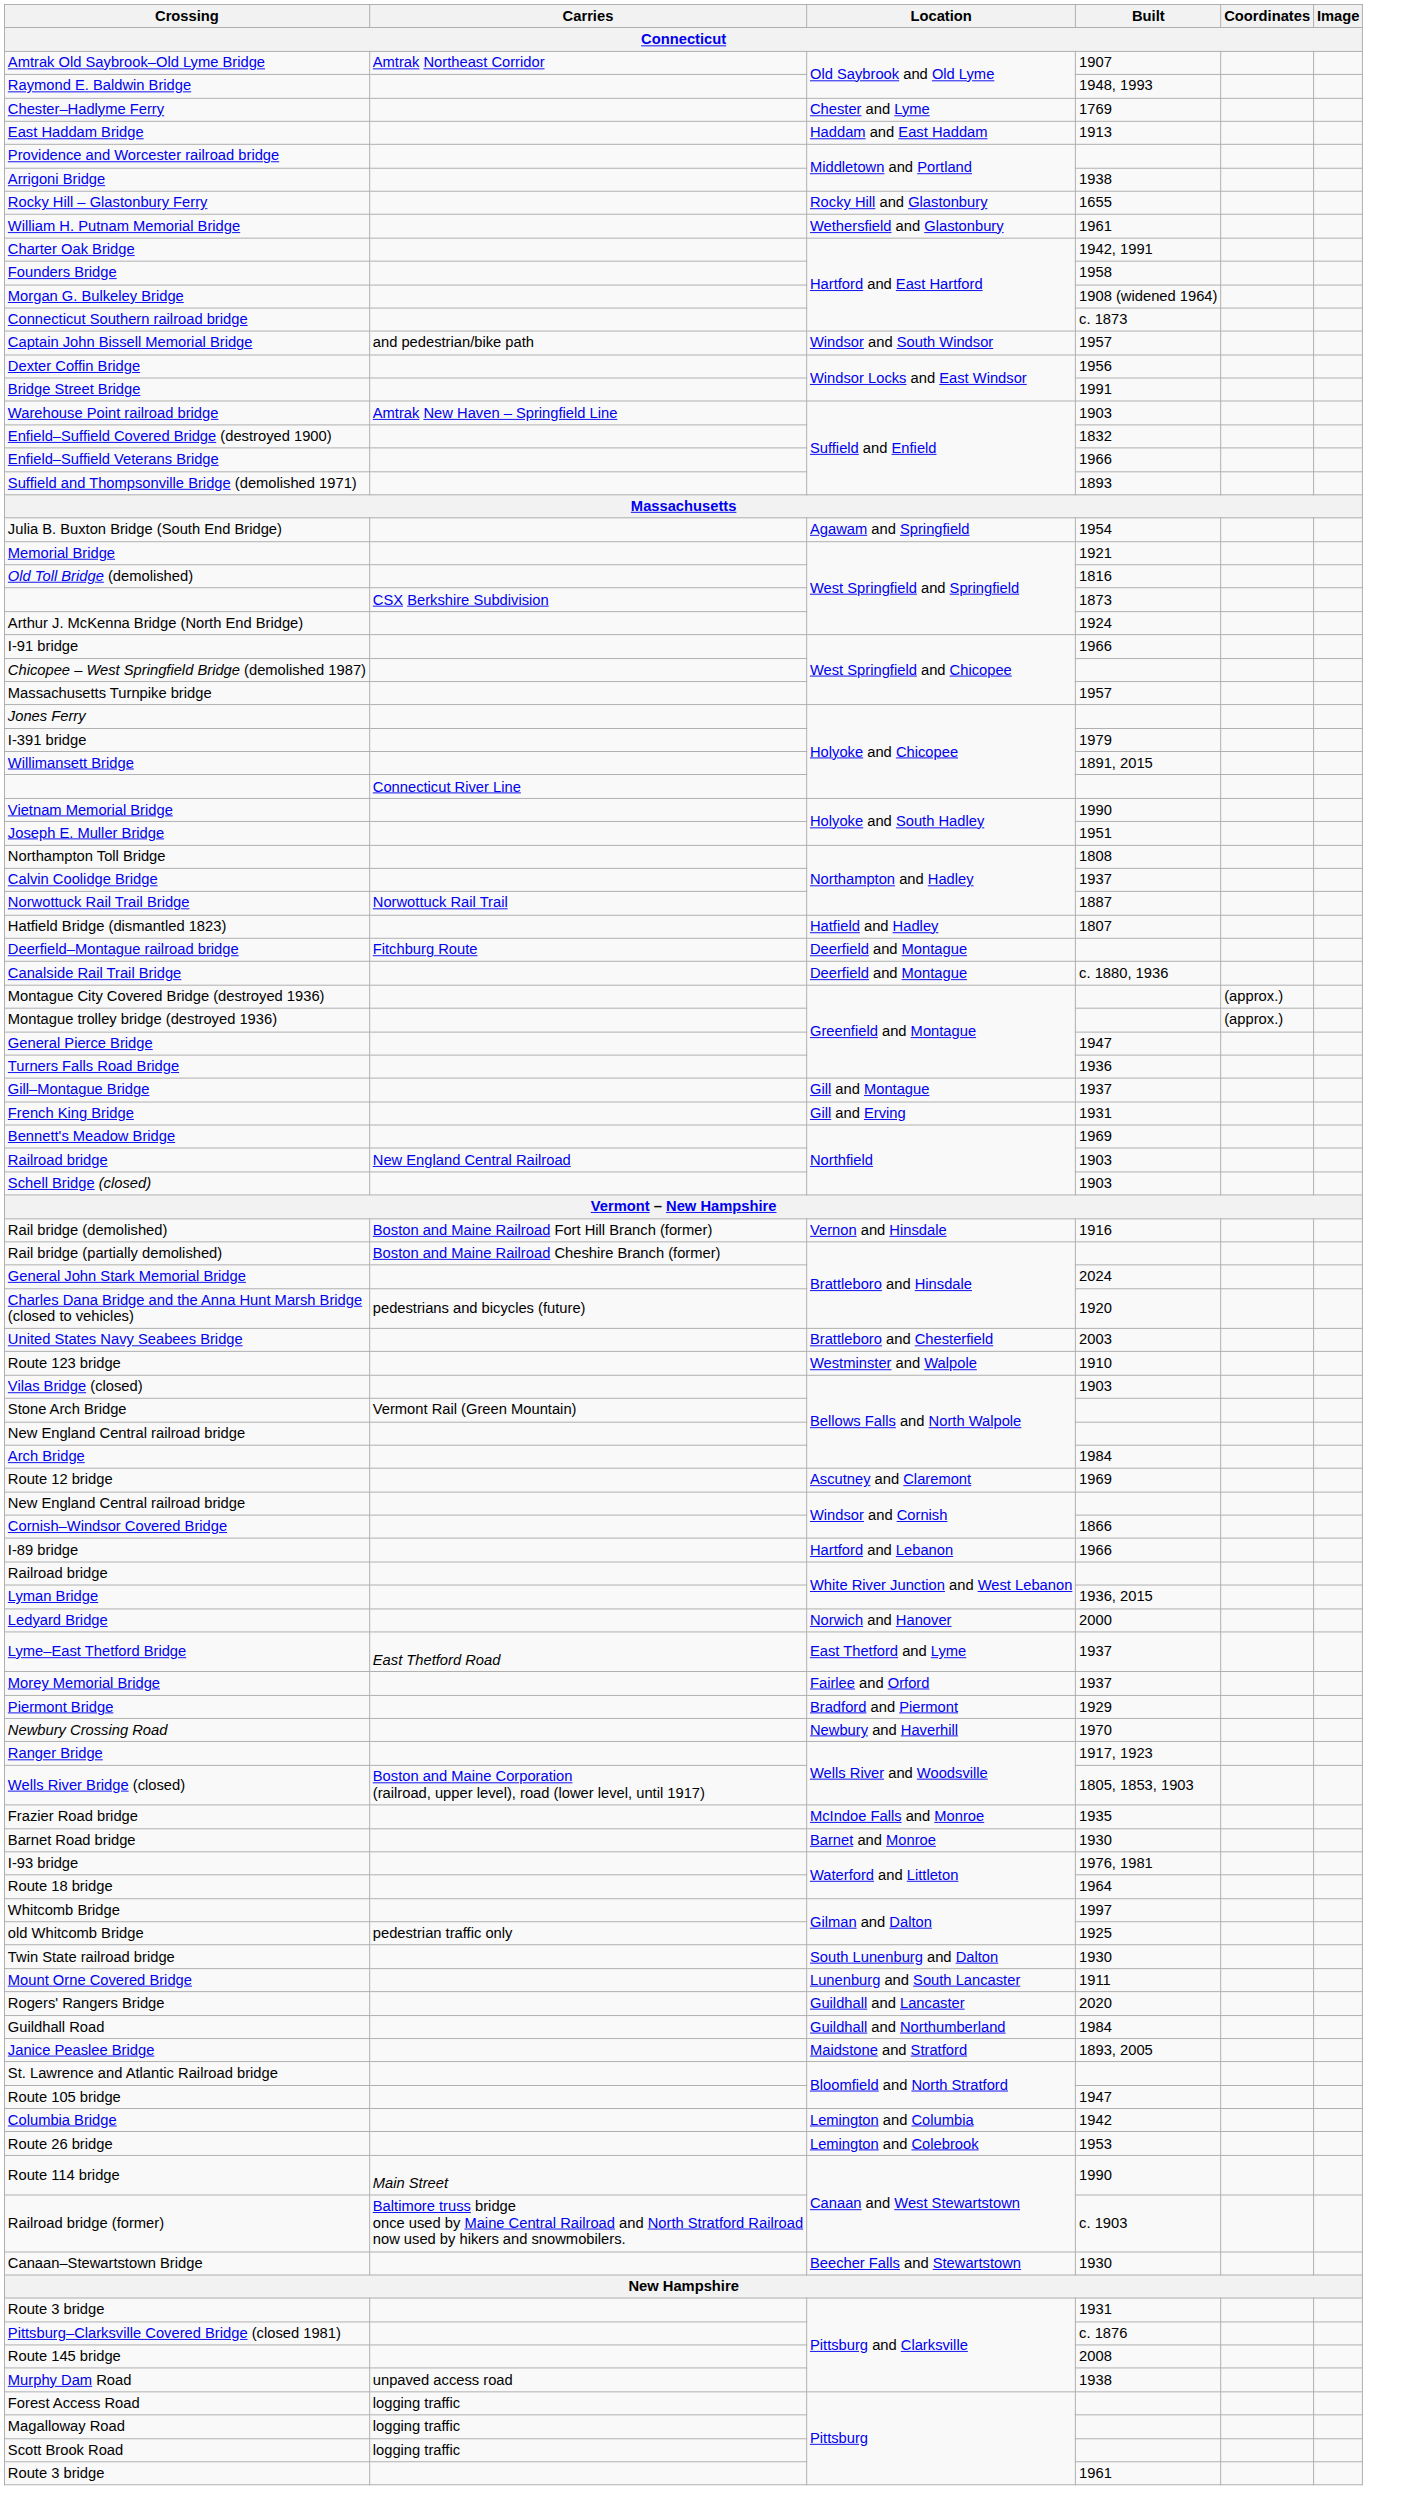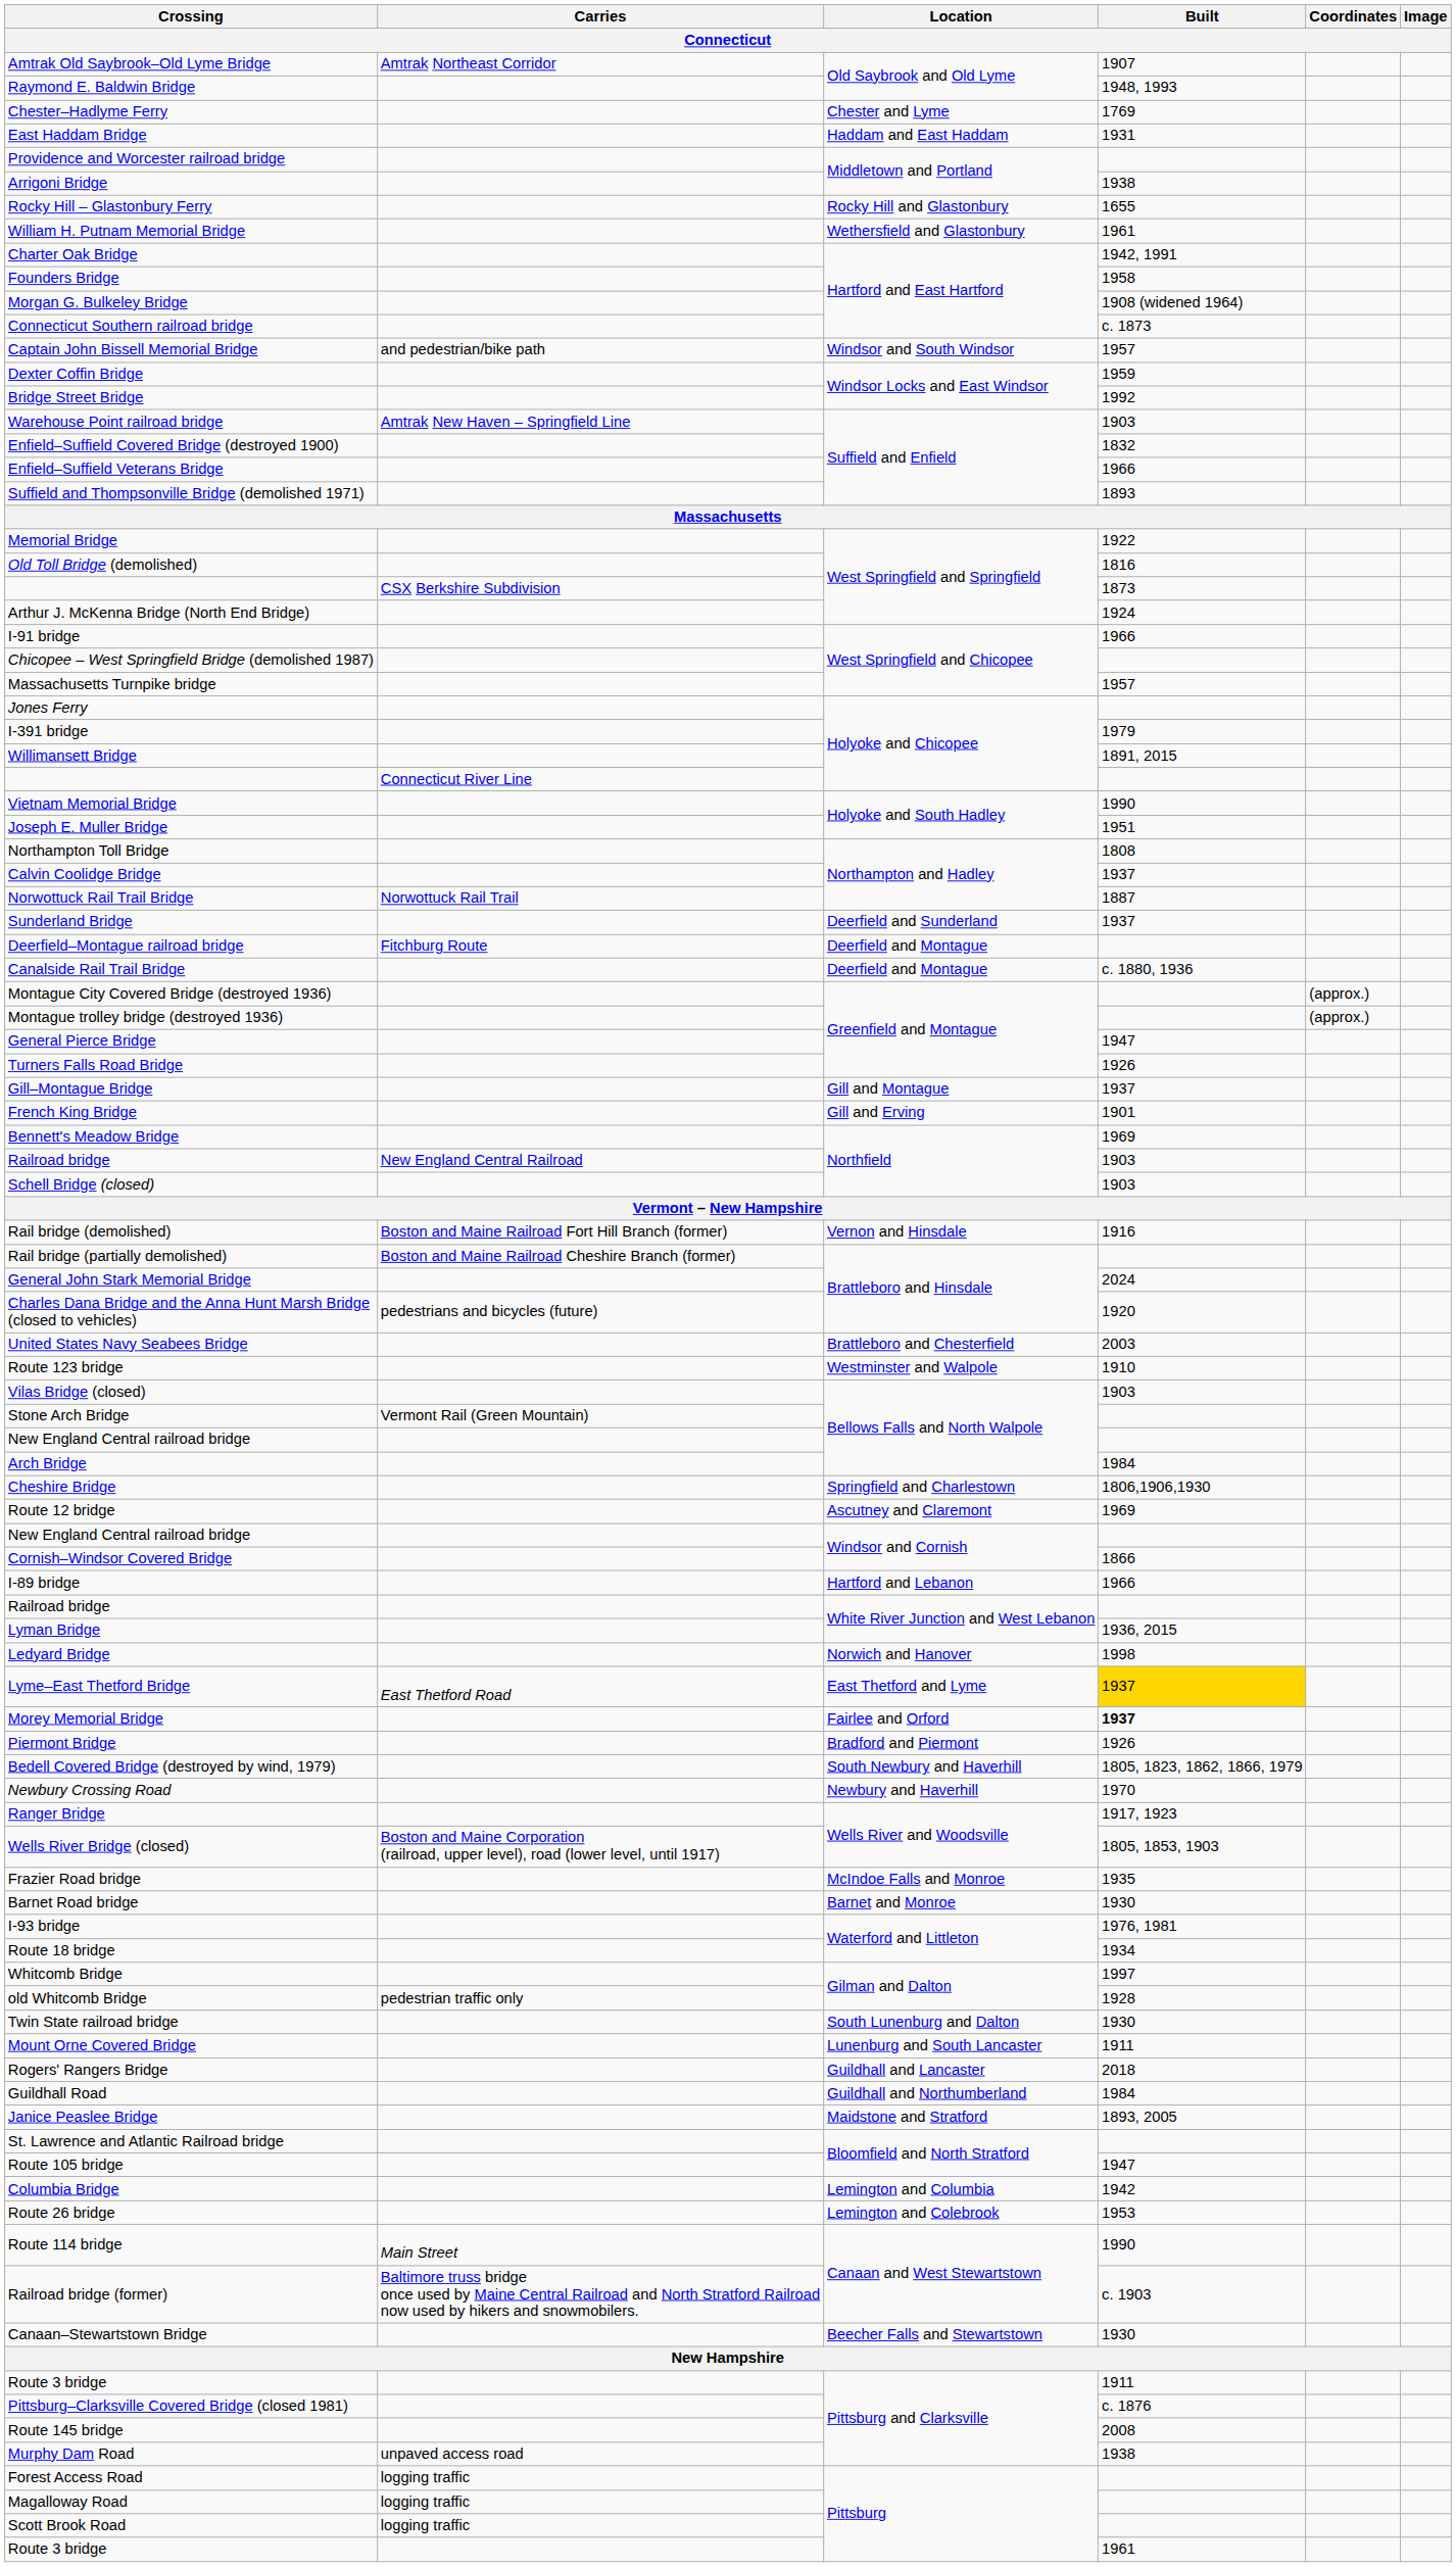East Haddam Bridge | Built: 1913 -> 1931
Dexter Coffin Bridge | Built: 1956 -> 1959
Bridge Street Bridge | Built: 1991 -> 1992
- row: Julia B. Buxton Bridge (South End Bridge) | Agawam and Springfield | 1954
Memorial Bridge | Built: 1921 -> 1922
- row: Hatfield Bridge (dismantled 1823) | Hatfield and Hadley | 1807
+ row: Sunderland Bridge | Deerfield and Sunderland | 1937
Turners Falls Road Bridge | Built: 1936 -> 1926
French King Bridge | Built: 1931 -> 1901
+ row: Cheshire Bridge | Springfield and Charlestown | 1806,1906,1930
Ledyard Bridge | Built: 2000 -> 1998
Lyme–East Thetford Bridge | Built: no background -> gold background
Morey Memorial Bridge | Built: normal -> bold
Piermont Bridge | Built: 1929 -> 1926
+ row: Bedell Covered Bridge (destroyed by wind, 1979) | South Newbury and Haverhill | 1805, 1823, 1862, 1866, 1979
Route 18 bridge | Built: 1964 -> 1934
old Whitcomb Bridge | Built: 1925 -> 1928
Rogers' Rangers Bridge | Built: 2020 -> 2018
Route 3 bridge / Pittsburg and Clarksville | Built: 1931 -> 1911
